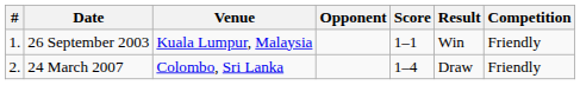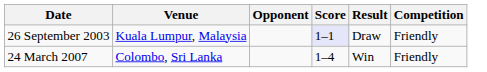- column: # | 1. | 2.
26 September 2003 | Score: no background -> lavender background
26 September 2003 | Result: Win -> Draw
24 March 2007 | Result: Draw -> Win
